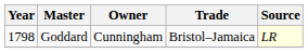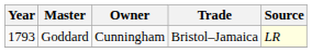Goddard | Year: 1798 -> 1793
